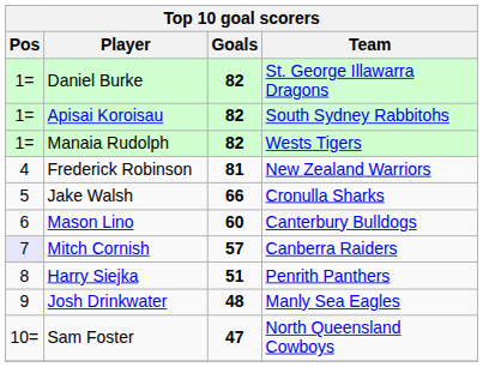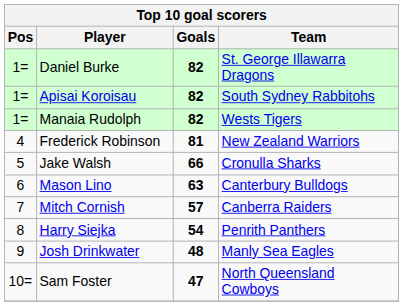Mason Lino | Goals: 60 -> 63
Mitch Cornish | Pos: lavender background -> no background
Harry Siejka | Goals: 51 -> 54
